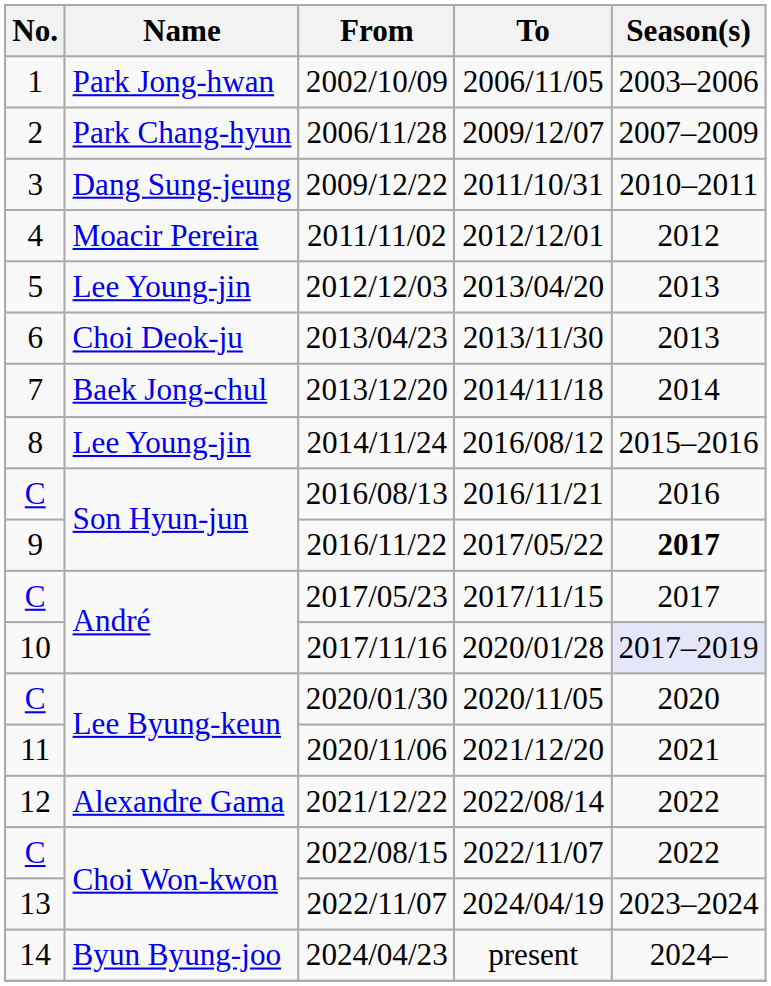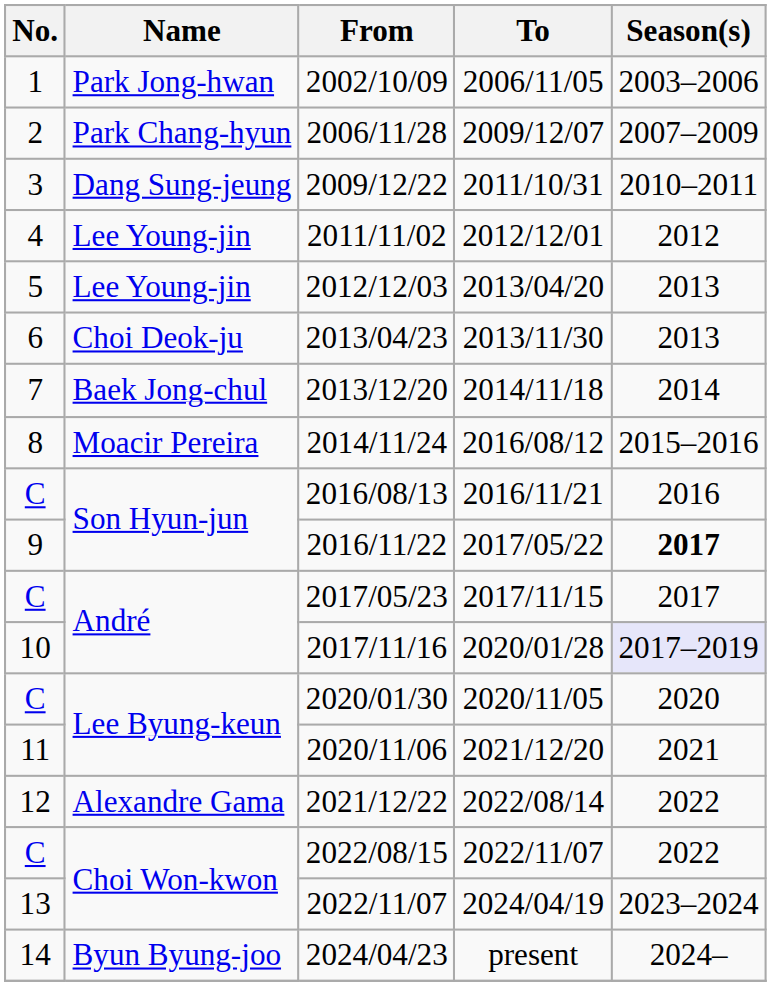2011/11/02 | Name: Moacir Pereira -> Lee Young-jin
2014/11/24 | Name: Lee Young-jin -> Moacir Pereira
